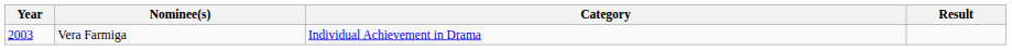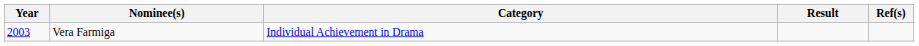+ column: Ref(s)
